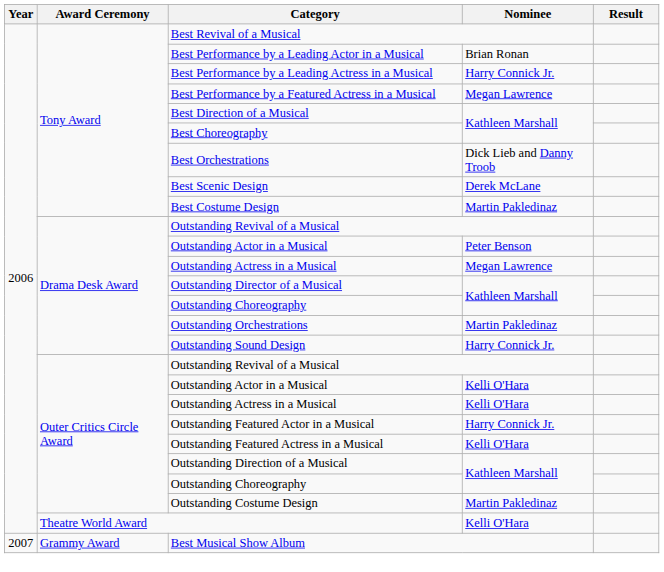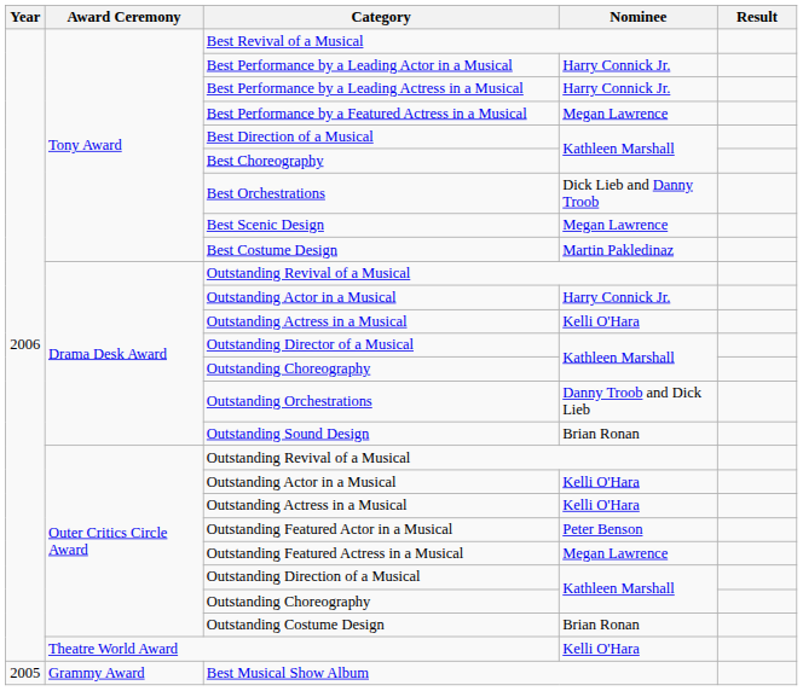Best Performance by a Leading Actor in a Musical | Nominee: Brian Ronan -> Harry Connick Jr.
Best Scenic Design | Nominee: Derek McLane -> Megan Lawrence
Drama Desk Award / Outstanding Actor in a Musical | Nominee: Peter Benson -> Harry Connick Jr.
Drama Desk Award / Outstanding Actress in a Musical | Nominee: Megan Lawrence -> Kelli O'Hara
Outstanding Orchestrations | Nominee: Martin Pakledinaz -> Danny Troob and Dick Lieb
Outstanding Sound Design | Nominee: Harry Connick Jr. -> Brian Ronan
Outstanding Featured Actor in a Musical | Nominee: Harry Connick Jr. -> Peter Benson
Outstanding Featured Actress in a Musical | Nominee: Kelli O'Hara -> Megan Lawrence
Outstanding Costume Design | Nominee: Martin Pakledinaz -> Brian Ronan
Best Musical Show Album | Year: 2007 -> 2005
